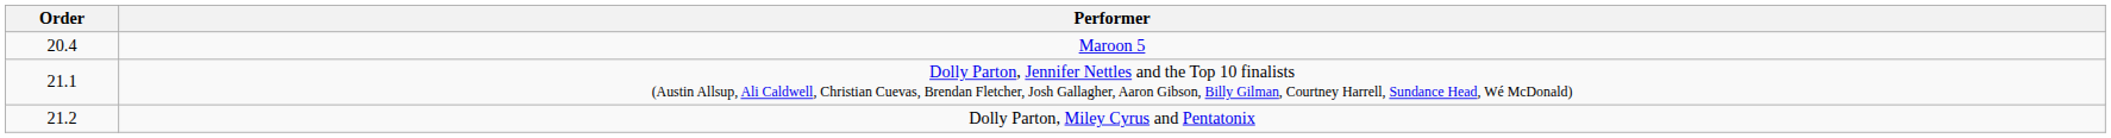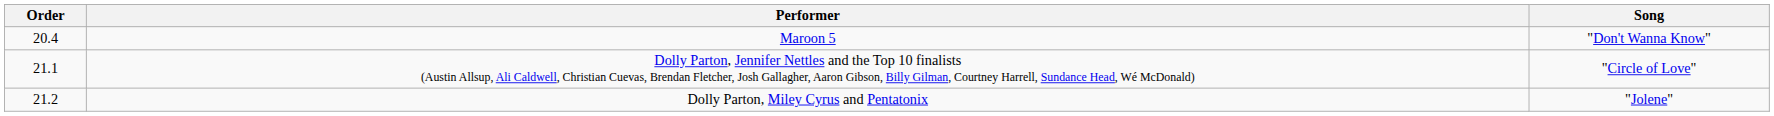+ column: Song | "Don't Wanna Know" | "Circle of Love" | "Jolene"
